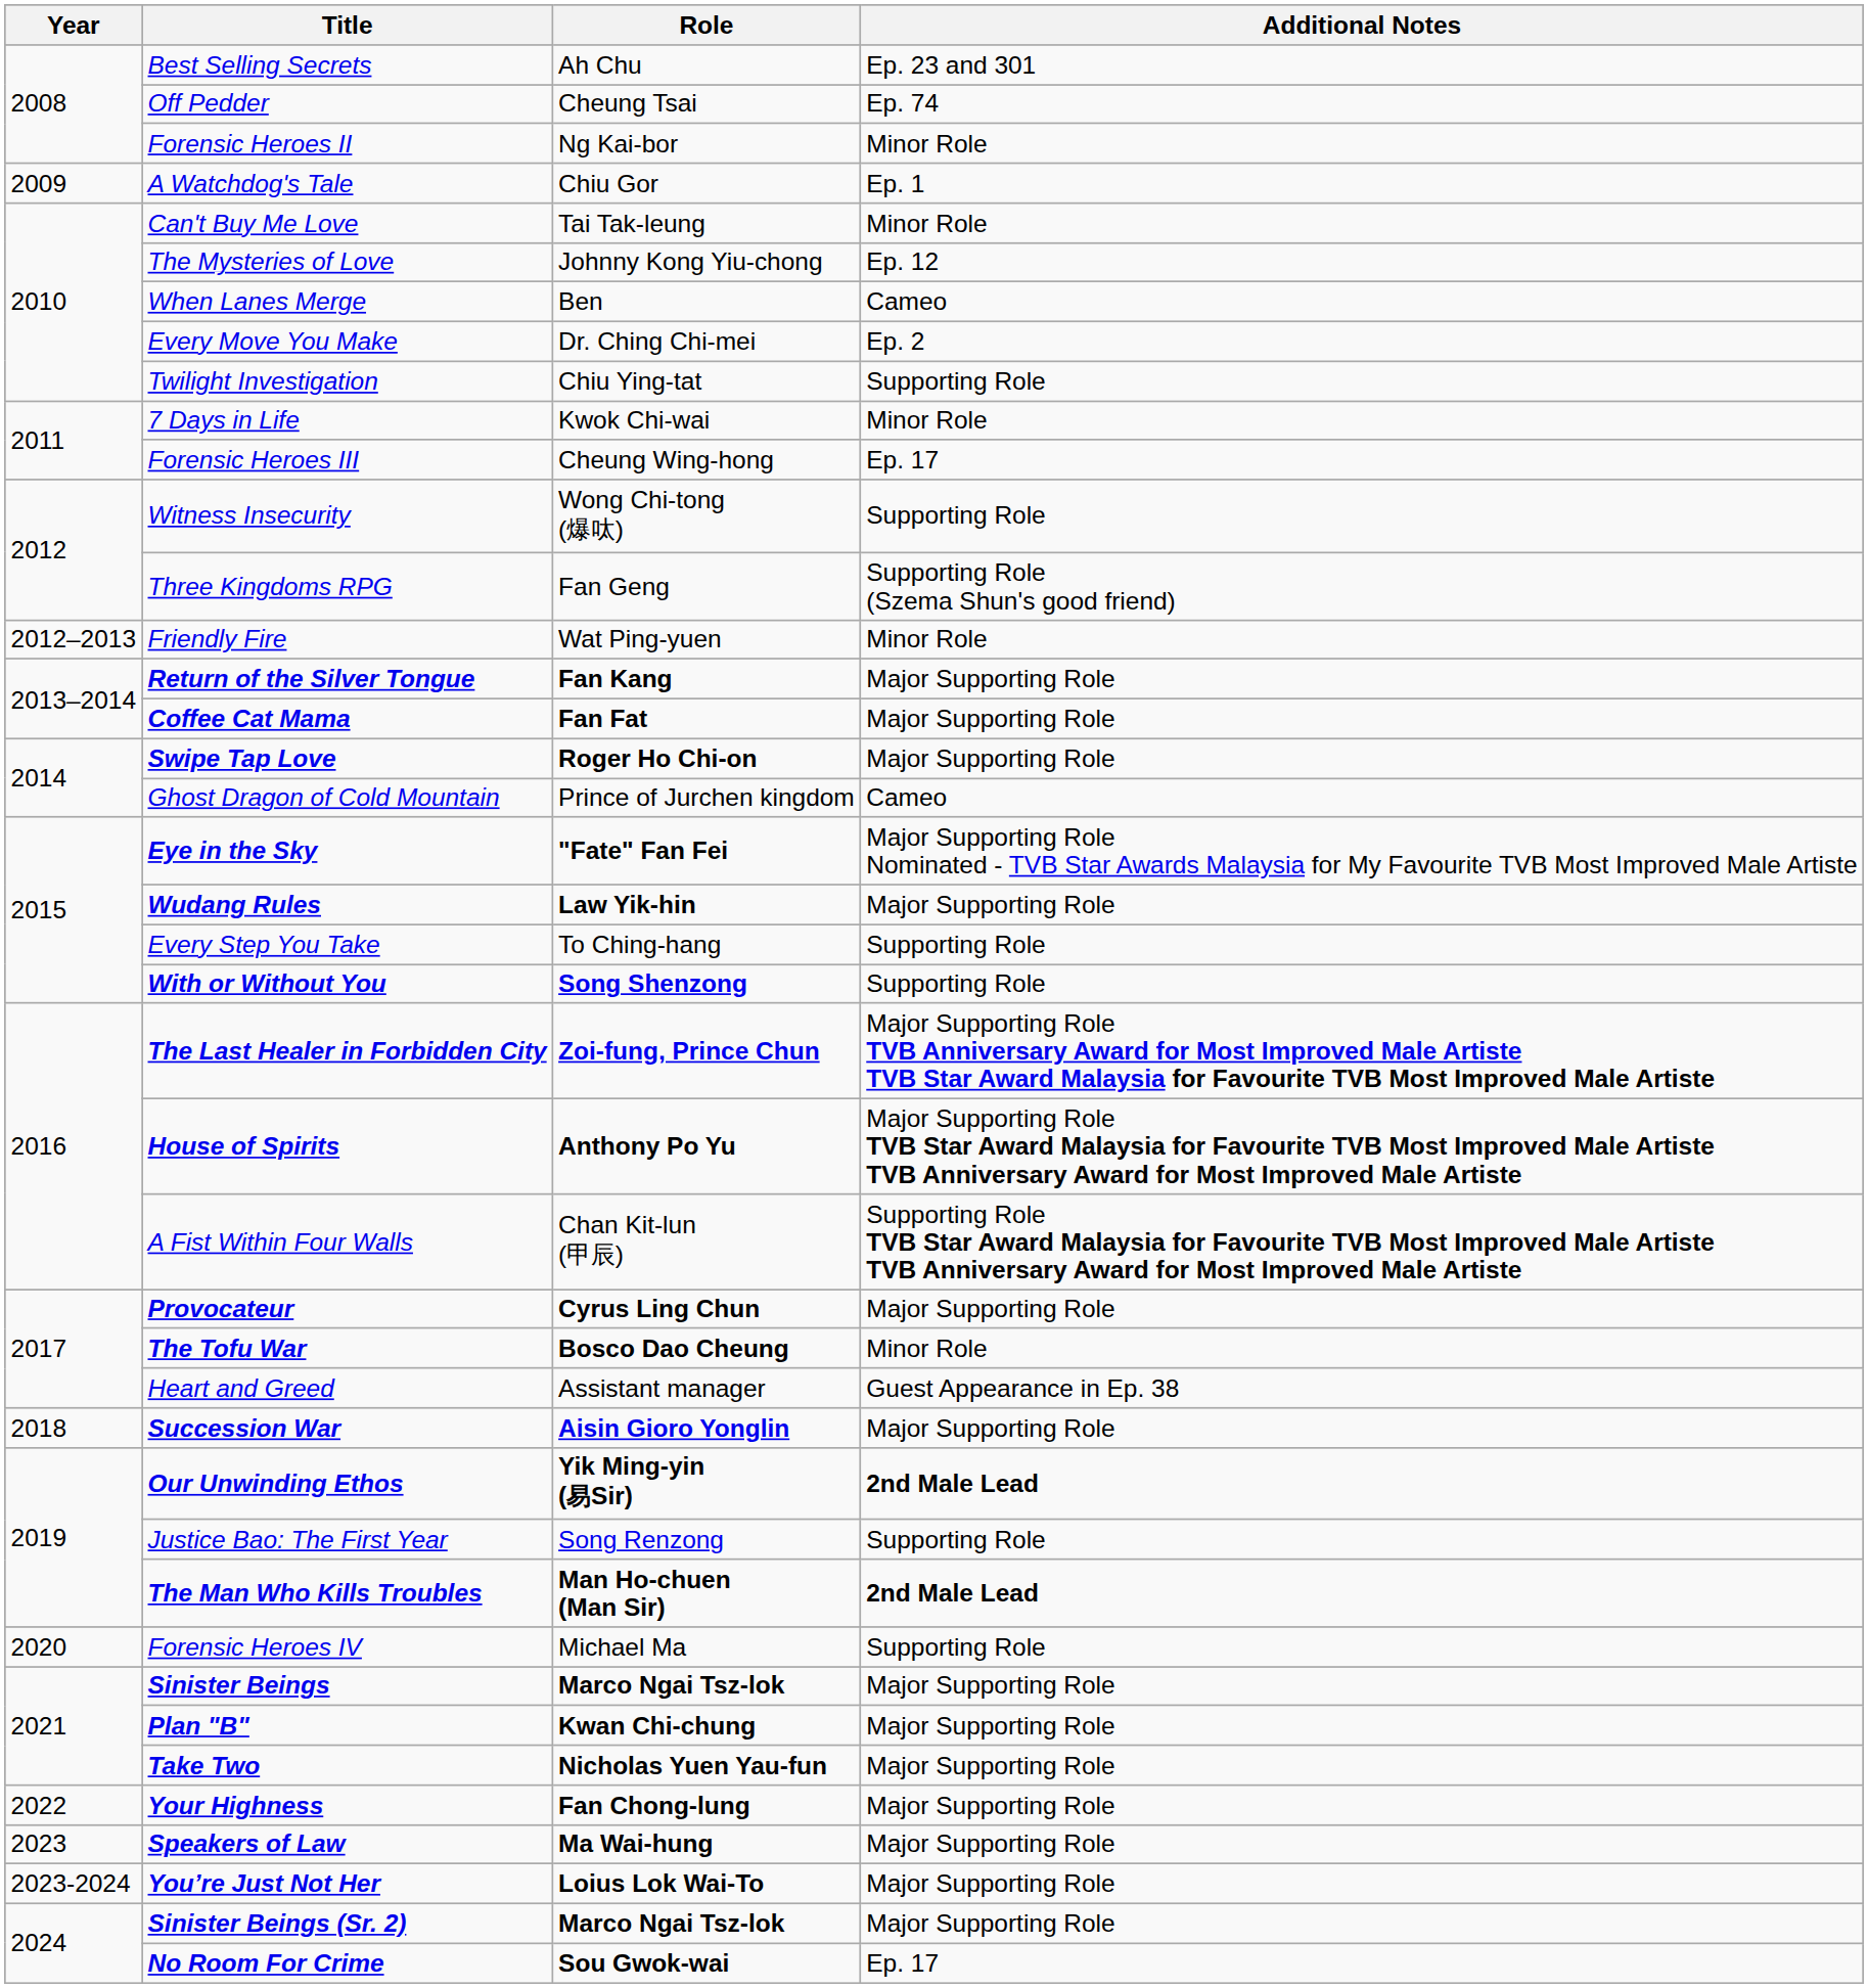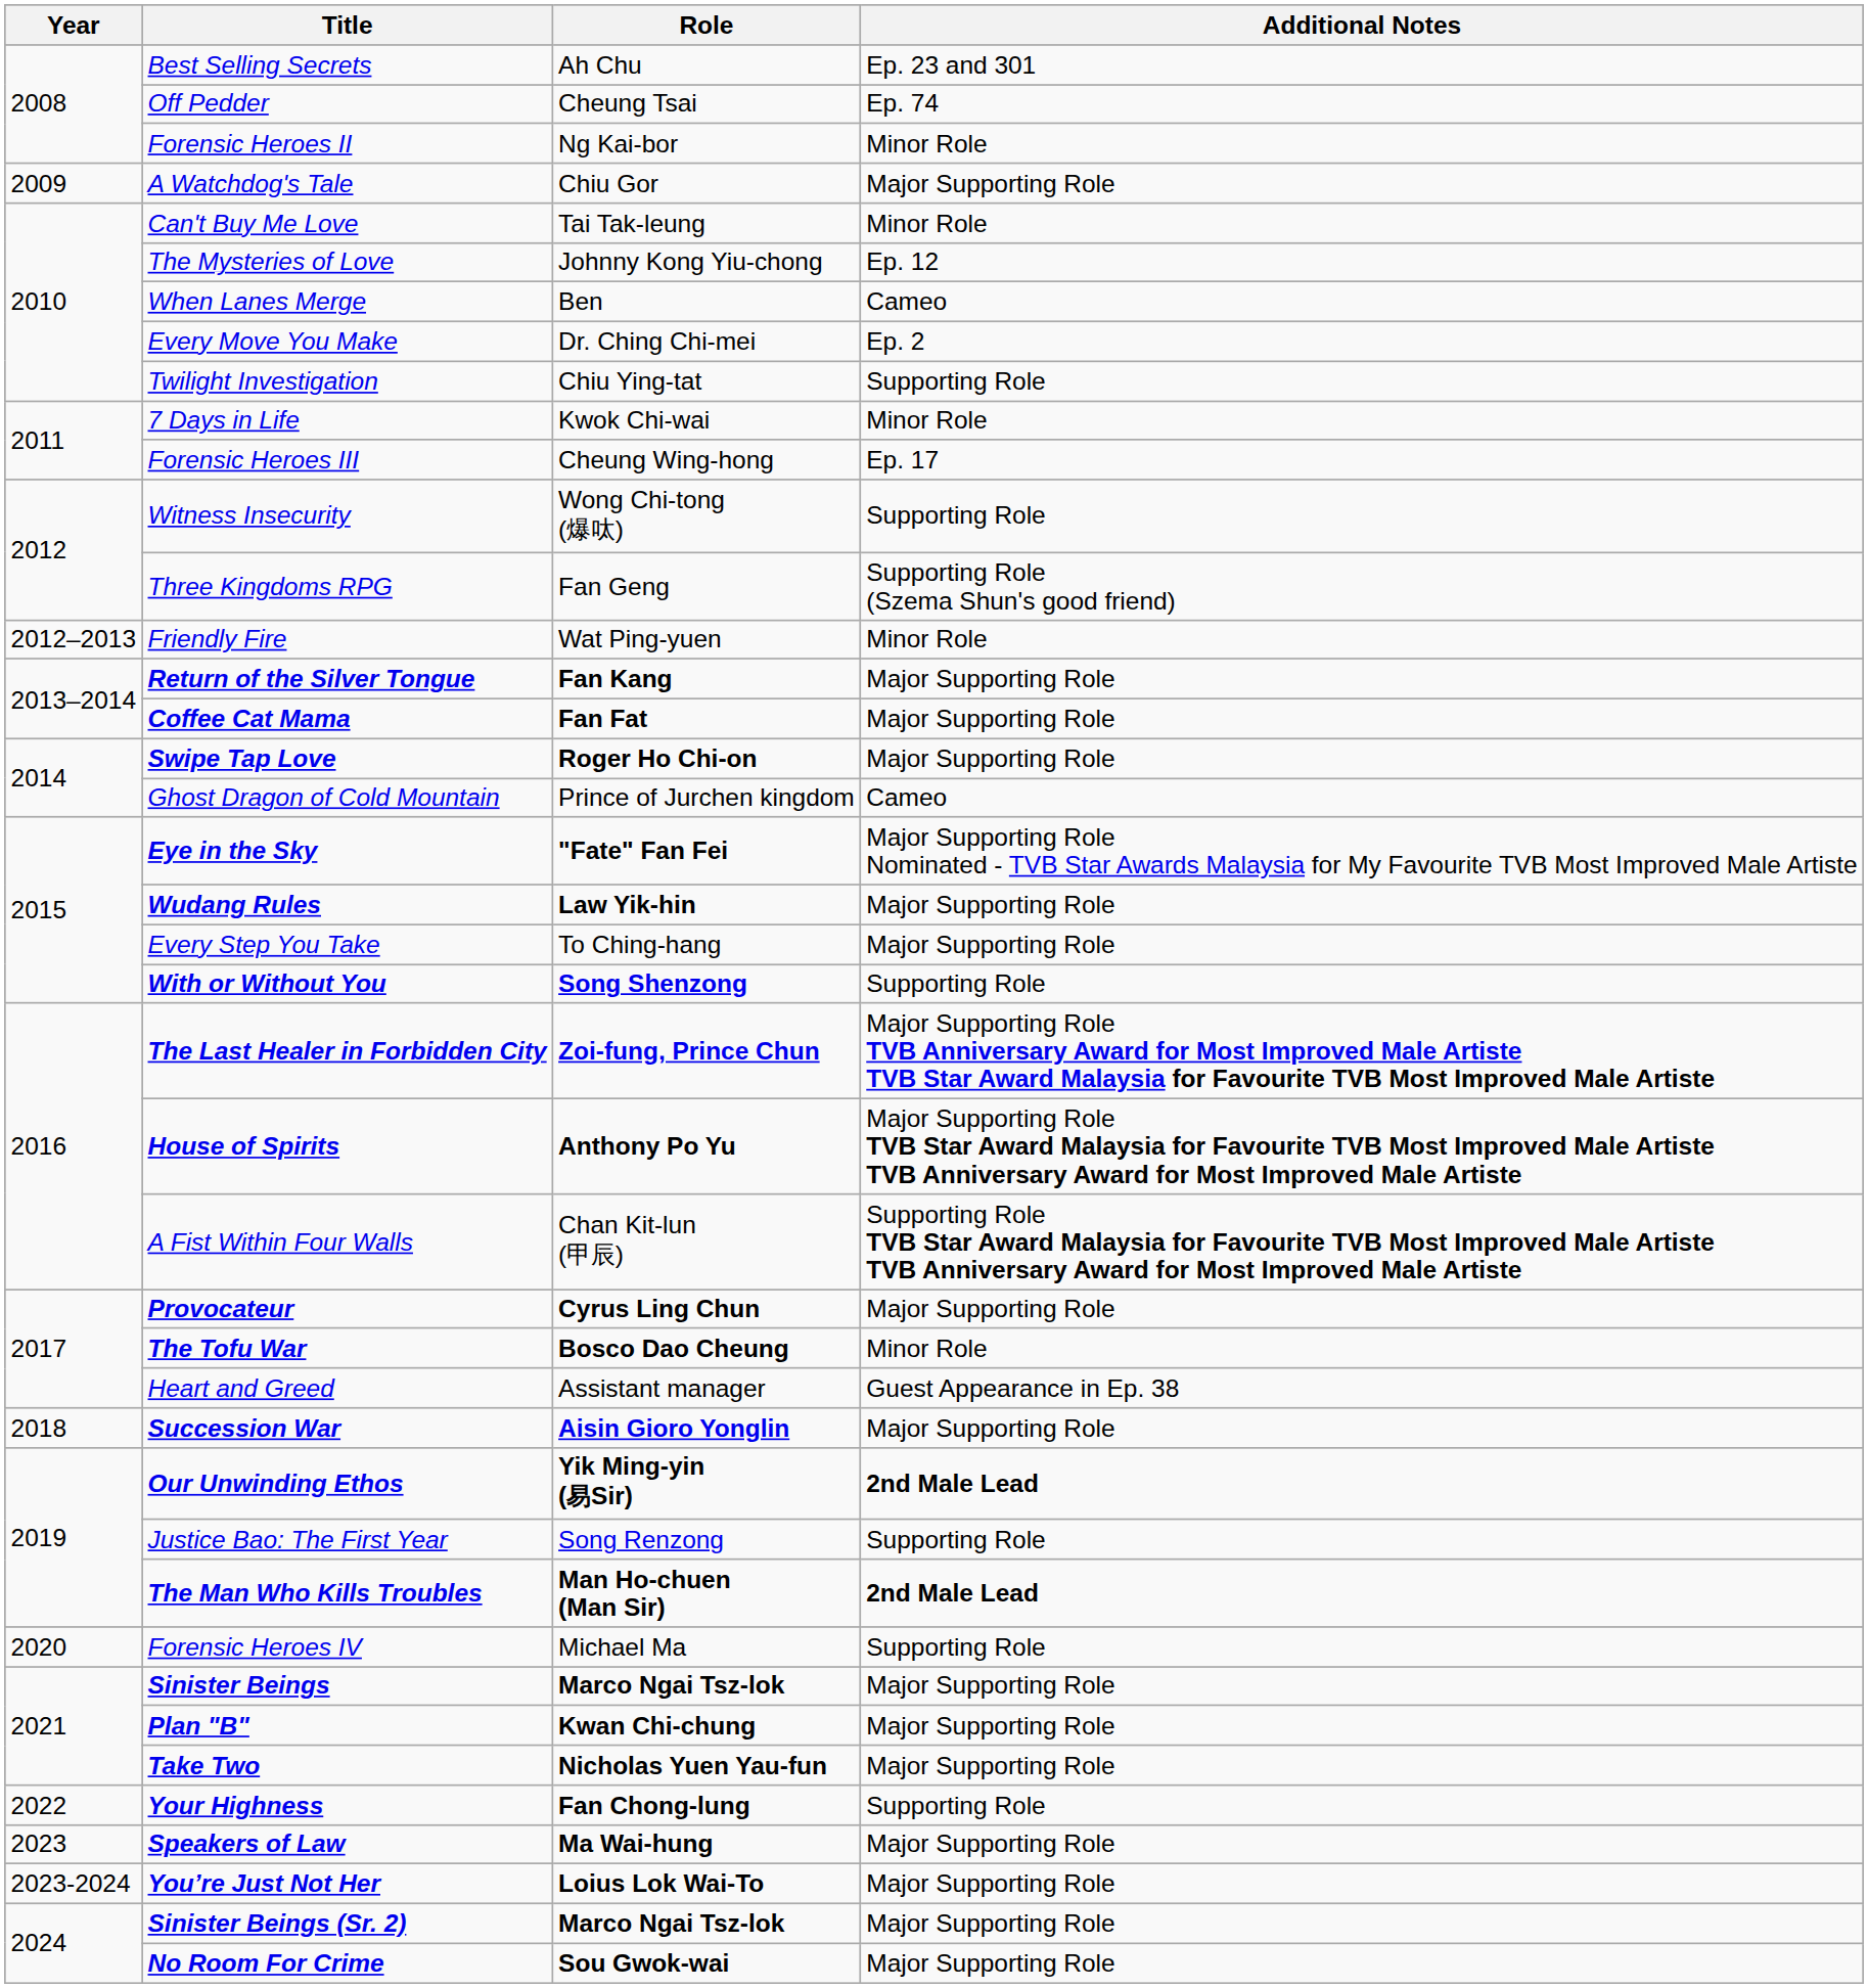A Watchdog's Tale | Additional Notes: Ep. 1 -> Major Supporting Role
Every Step You Take | Additional Notes: Supporting Role -> Major Supporting Role
Your Highness | Additional Notes: Major Supporting Role -> Supporting Role
No Room For Crime | Additional Notes: Ep. 17 -> Major Supporting Role
